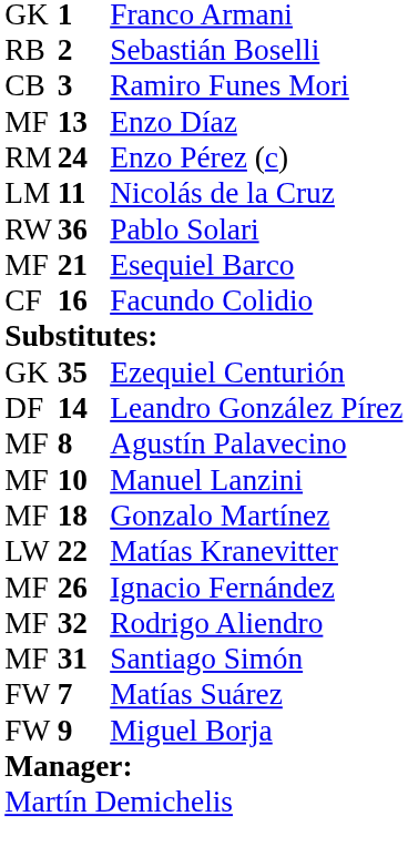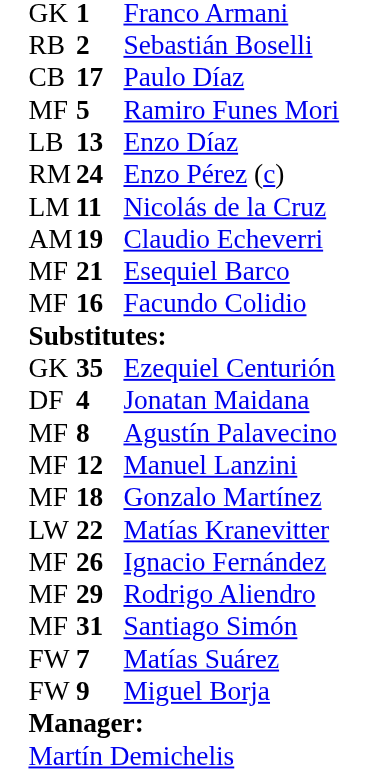+ row: CB | 17 | Paulo Díaz
Ramiro Funes Mori | column 1: CB -> MF
Ramiro Funes Mori | column 2: 3 -> 5
Enzo Díaz | column 1: MF -> LB
- row: RW | 36 | Pablo Solari
+ row: AM | 19 | Claudio Echeverri
Facundo Colidio | column 1: CF -> MF
+ row: DF | 4 | Jonatan Maidana
- row: DF | 14 | Leandro González Pírez
Manuel Lanzini | column 2: 10 -> 12
Rodrigo Aliendro | column 2: 32 -> 29
